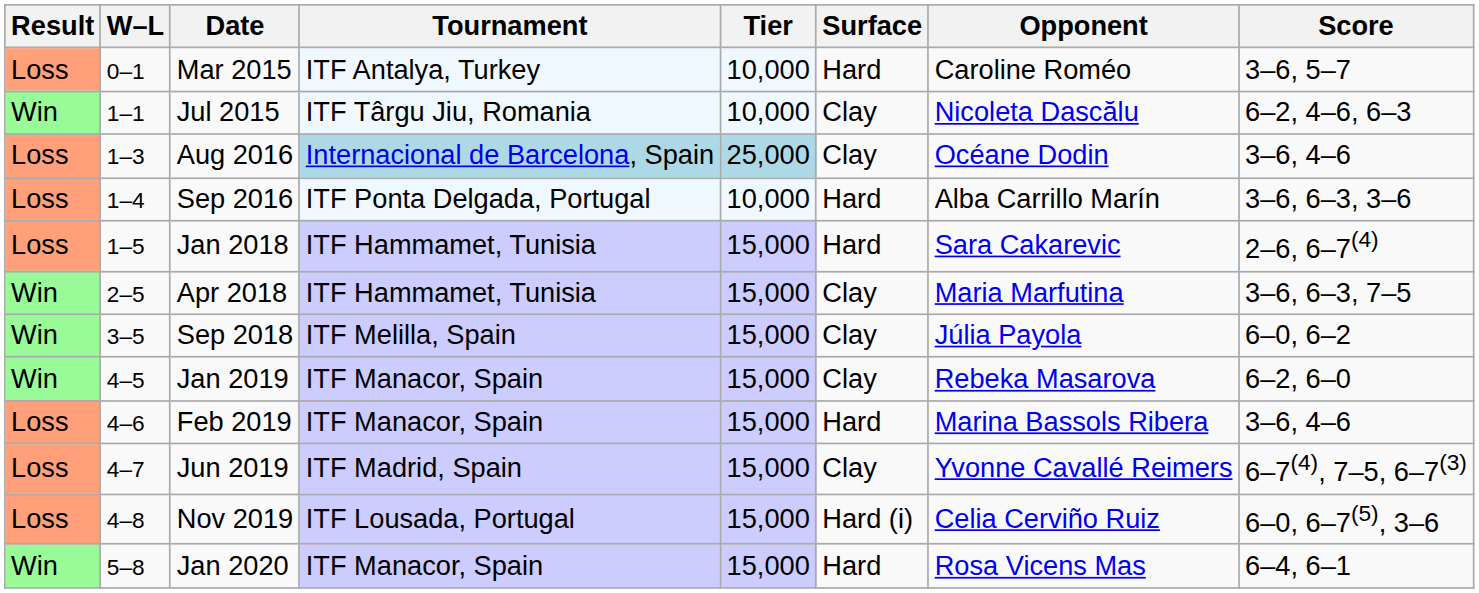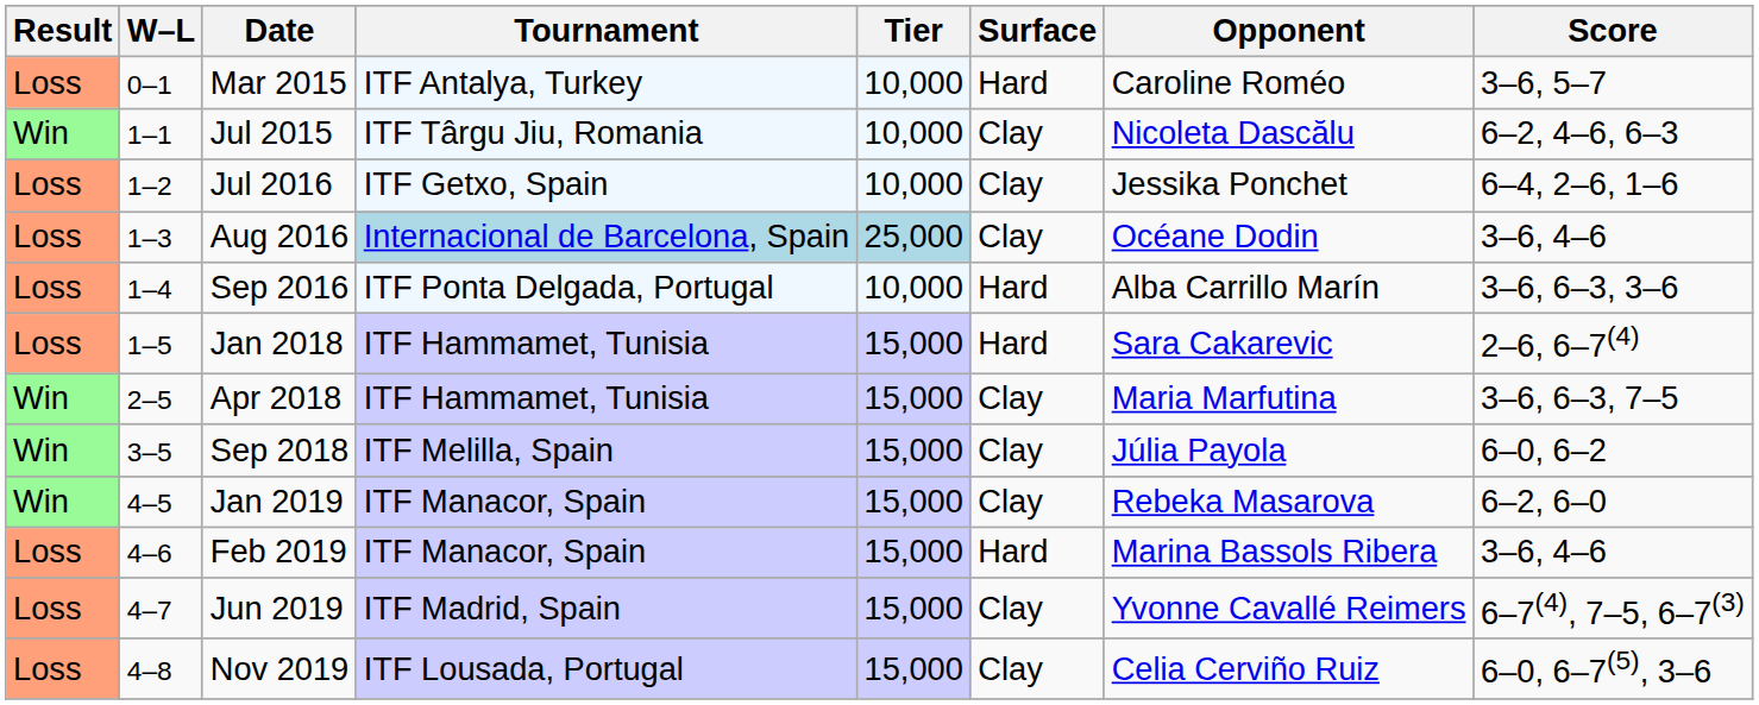+ row: Loss | 1–2 | Jul 2016 | ITF Getxo, Spain | 10,000 | Clay | Jessika Ponchet | 6–4, 2–6, 1–6
Nov 2019 | Surface: Hard (i) -> Clay
- row: Win | 5–8 | Jan 2020 | ITF Manacor, Spain | 15,000 | Hard | Rosa Vicens Mas | 6–4, 6–1
